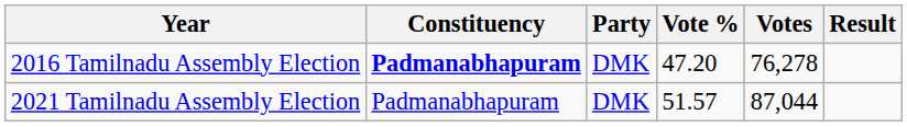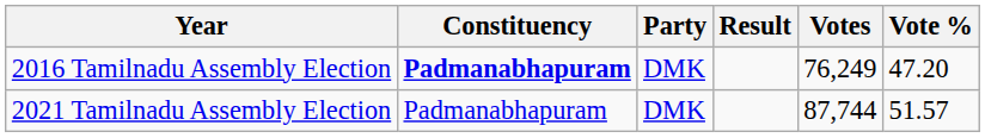columns swapped: Result <-> Vote %
2016 Tamilnadu Assembly Election | Votes: 76,278 -> 76,249
2021 Tamilnadu Assembly Election | Votes: 87,044 -> 87,744
